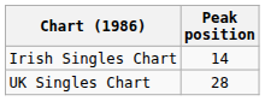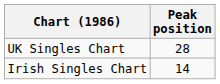rows swapped: Irish Singles Chart <-> UK Singles Chart
